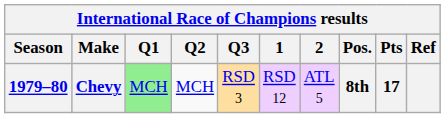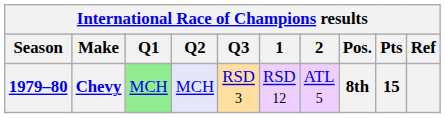Chevy | Q2: no background -> lavender background
Chevy | Pts: 17 -> 15
